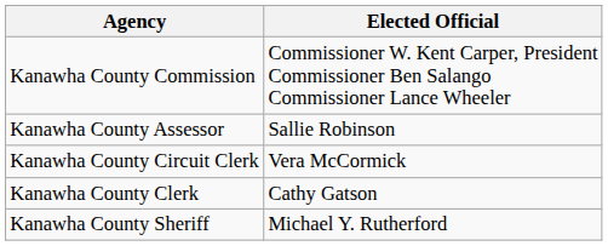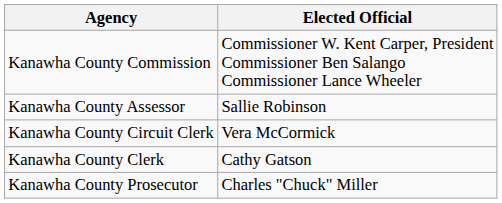+ row: Kanawha County Prosecutor | Charles "Chuck" Miller
- row: Kanawha County Sheriff | Michael Y. Rutherford
